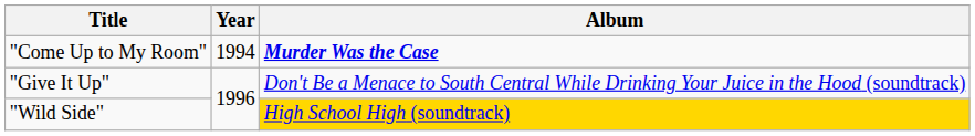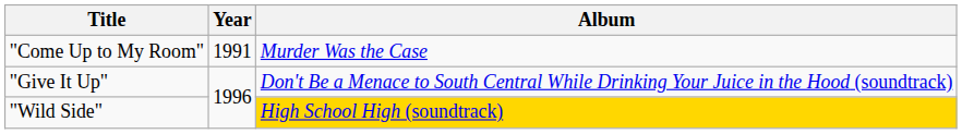"Come Up to My Room" | Year: 1994 -> 1991
"Come Up to My Room" | Album: bold -> normal
